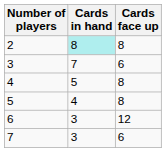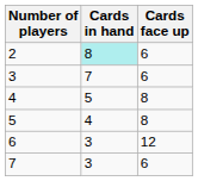2 | Cards face up: 8 -> 6
